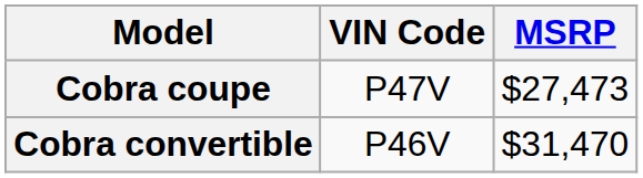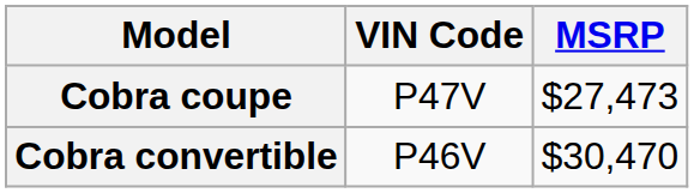Cobra convertible | MSRP: $31,470 -> $30,470
